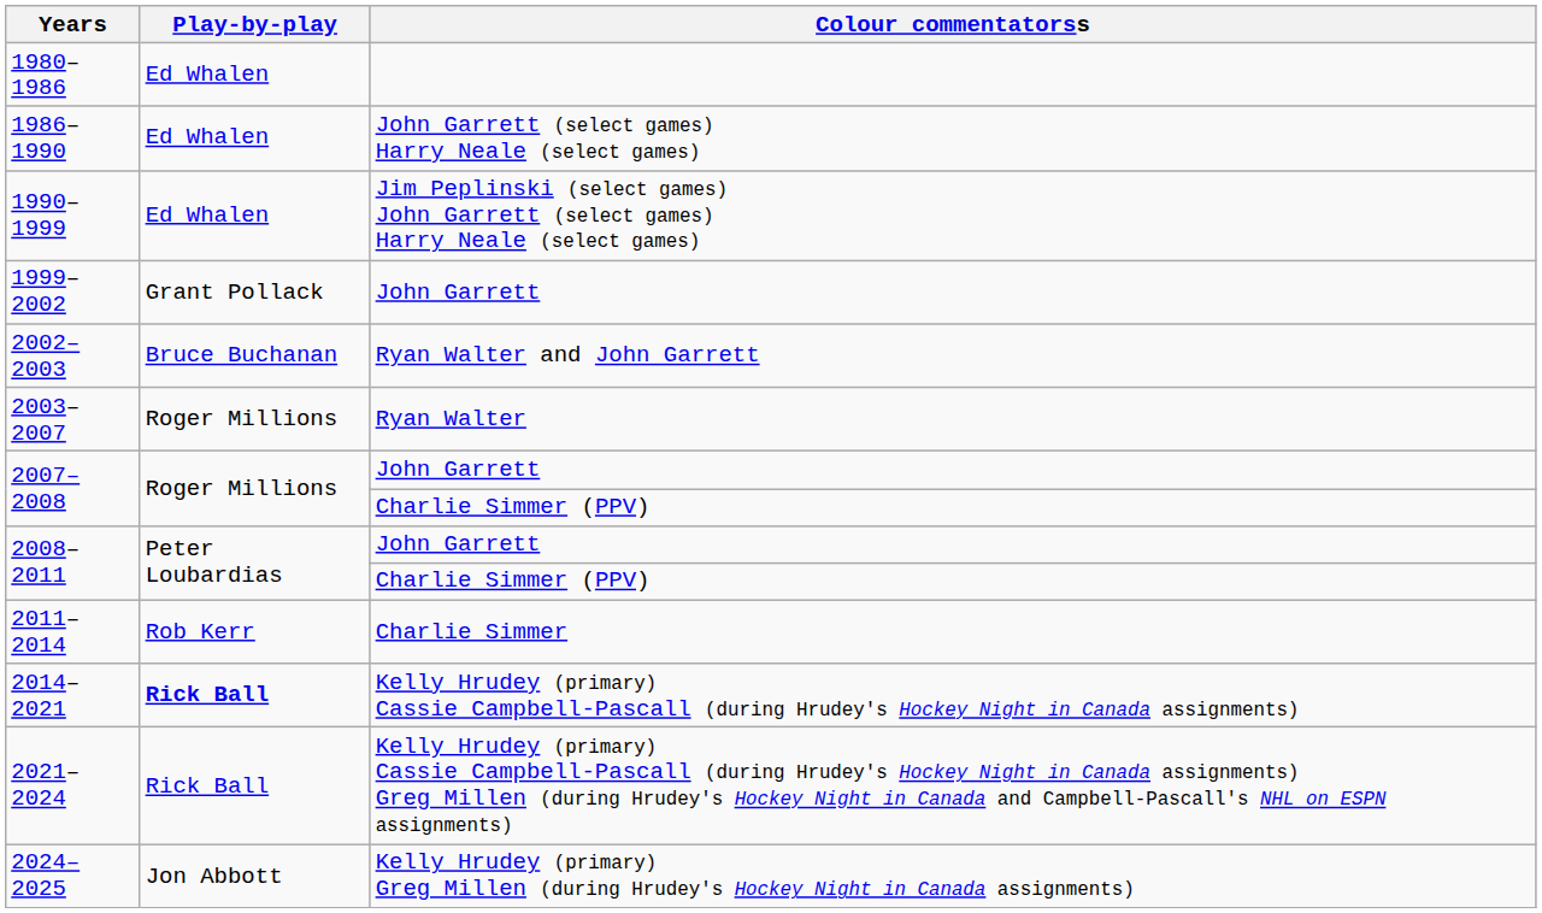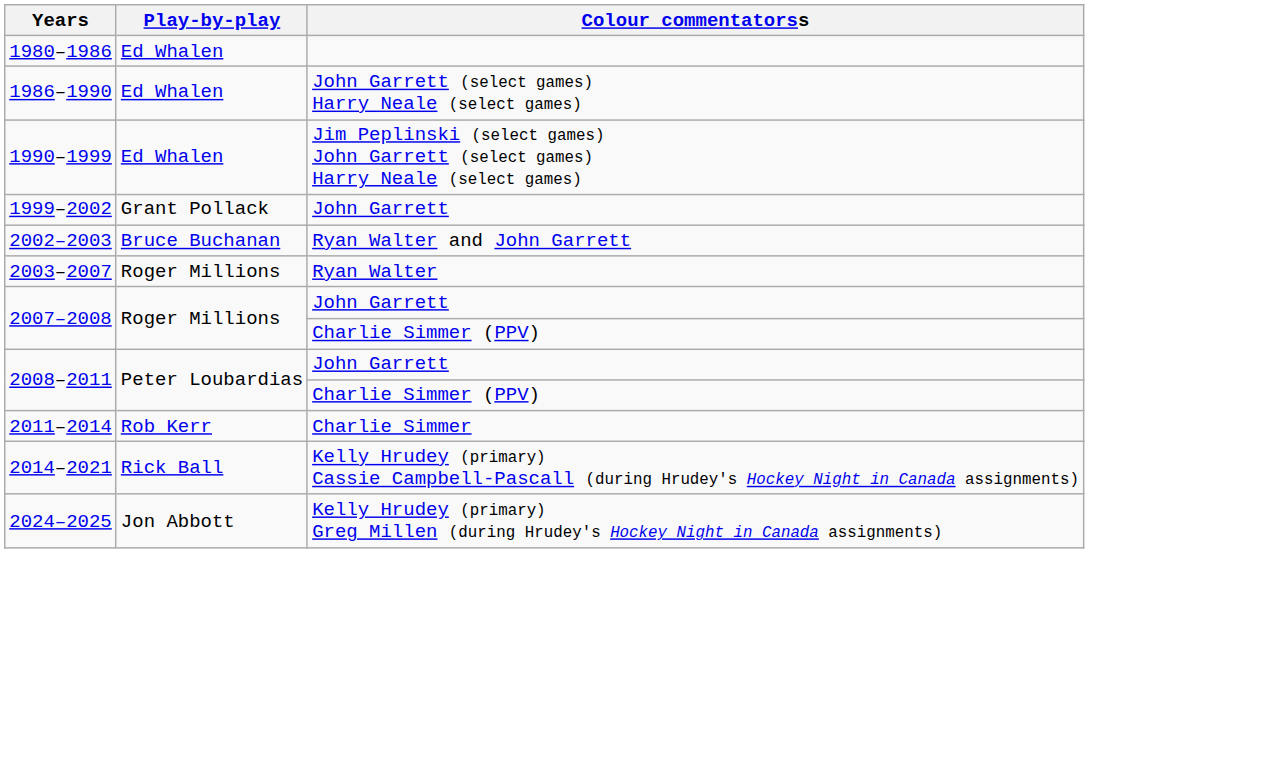2014–2021 | Play-by-play: bold -> normal
- row: 2021–2024 | Rick Ball | Kelly Hrudey (primary) Cassie Campbell-Pascall (during Hrudey's Hockey Night in Canada assignments) Greg Millen (during Hrudey's Hockey Night in Canada and Campbell-Pascall's NHL on ESPN assignments)
